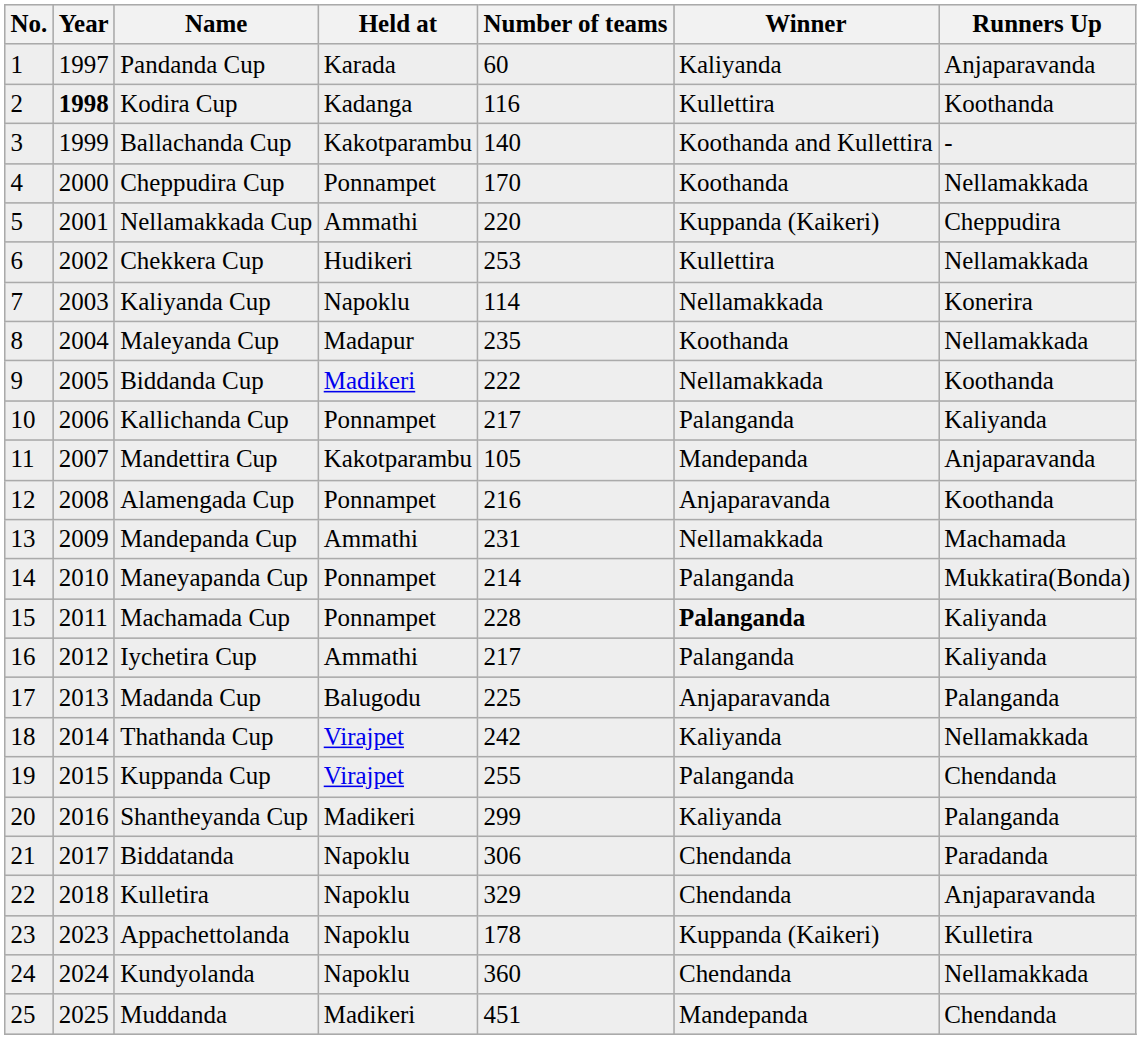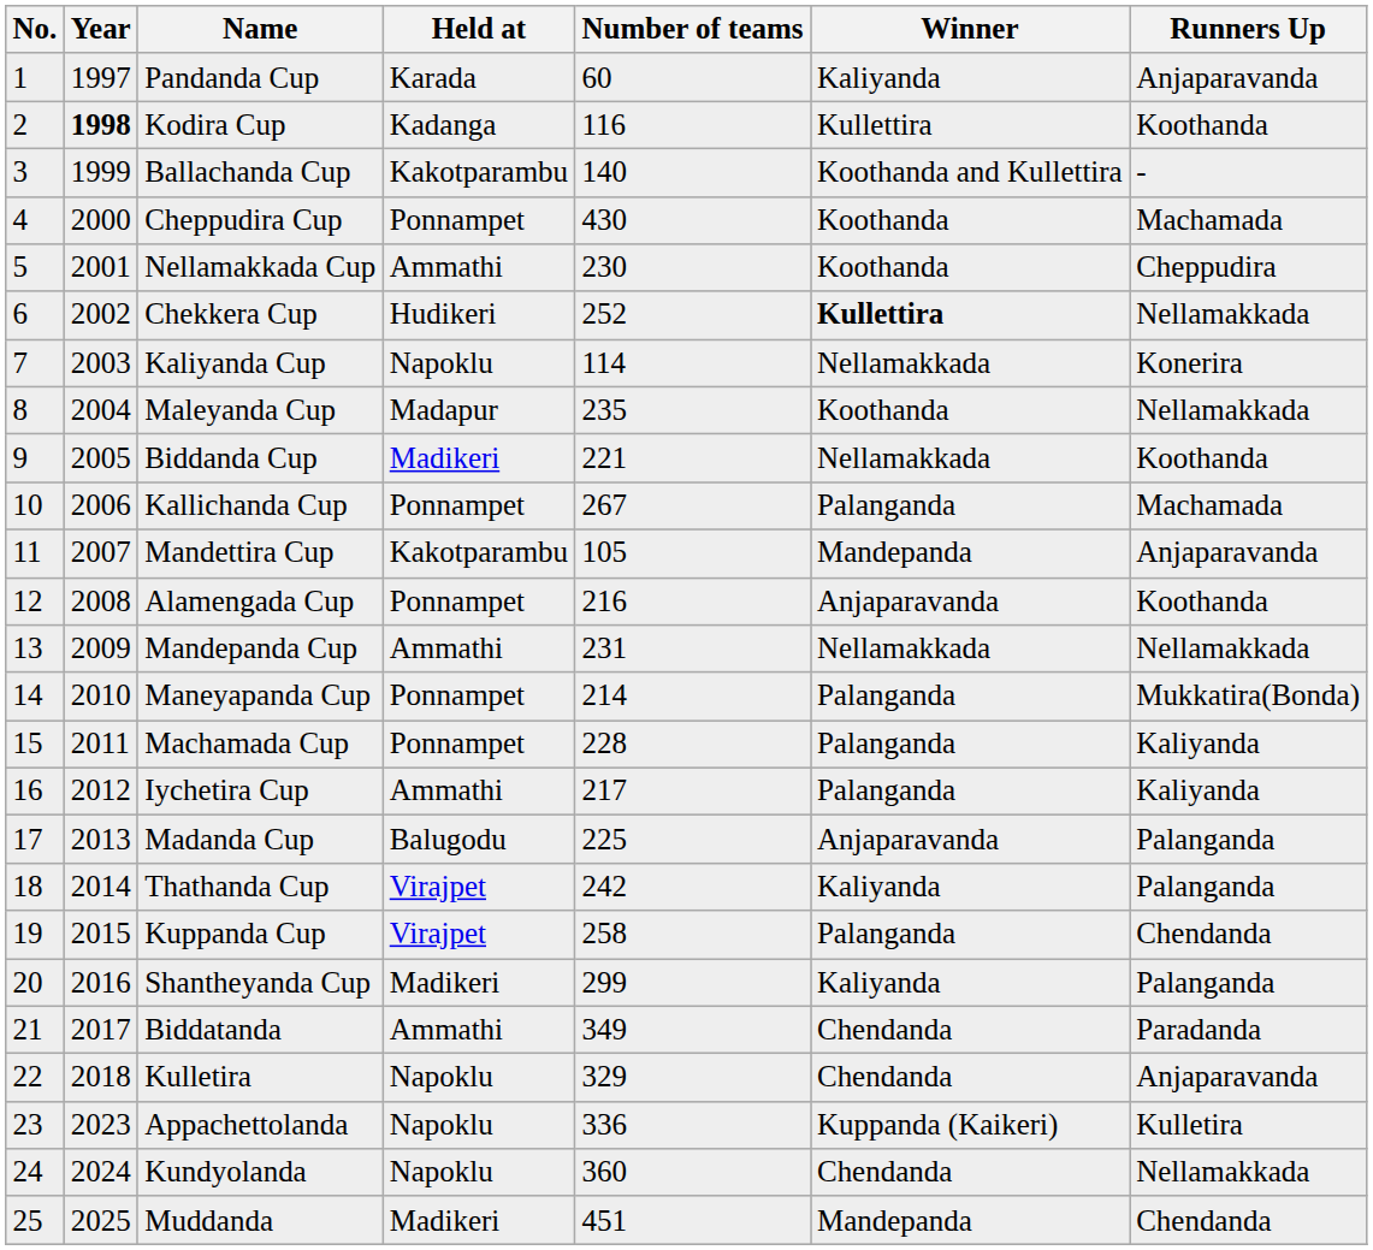Cheppudira Cup | Number of teams: 170 -> 430
Cheppudira Cup | Runners Up: Nellamakkada -> Machamada
Nellamakkada Cup | Number of teams: 220 -> 230
Nellamakkada Cup | Winner: Kuppanda (Kaikeri) -> Koothanda
Chekkera Cup | Number of teams: 253 -> 252
Chekkera Cup | Winner: normal -> bold
Biddanda Cup | Number of teams: 222 -> 221
Kallichanda Cup | Number of teams: 217 -> 267
Kallichanda Cup | Runners Up: Kaliyanda -> Machamada
Mandepanda Cup | Runners Up: Machamada -> Nellamakkada
Machamada Cup | Winner: bold -> normal
Thathanda Cup | Runners Up: Nellamakkada -> Palanganda
Kuppanda Cup | Number of teams: 255 -> 258
Biddatanda | Held at: Napoklu -> Ammathi
Biddatanda | Number of teams: 306 -> 349
Appachettolanda | Number of teams: 178 -> 336
